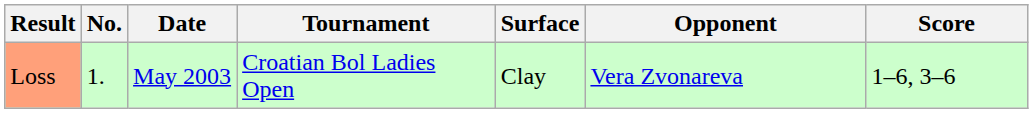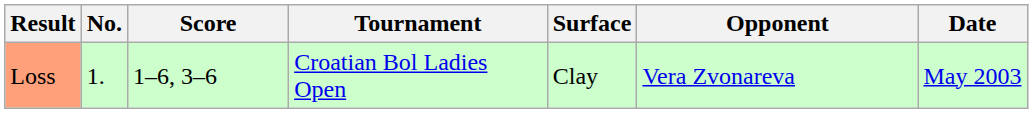columns swapped: Date <-> Score
